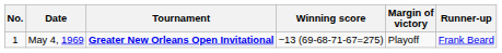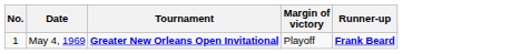- column: Winning score | −13 (69-68-71-67=275)
May 4, 1969 | Runner-up: normal -> bold
